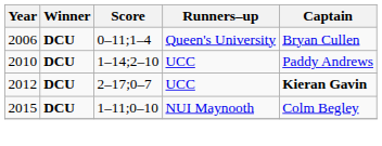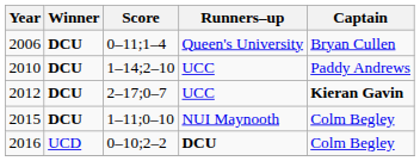+ row: 2016 | UCD | 0–10;2–2 | DCU | Colm Begley
